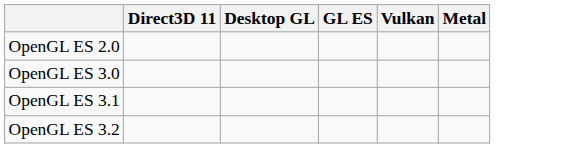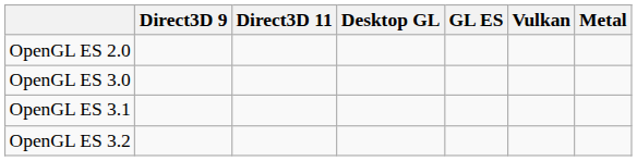+ column: Direct3D 9
